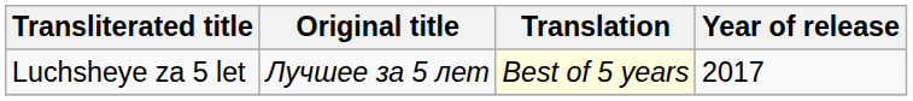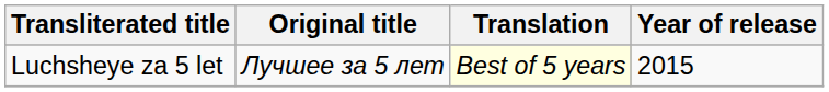Luchsheye za 5 let | Year of release: 2017 -> 2015
